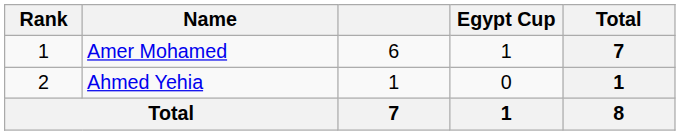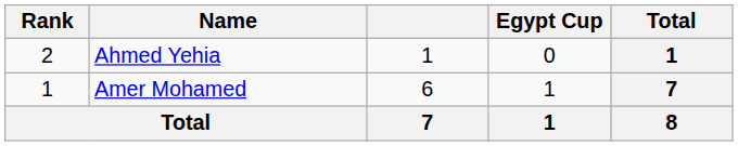rows swapped: Amer Mohamed <-> Ahmed Yehia
